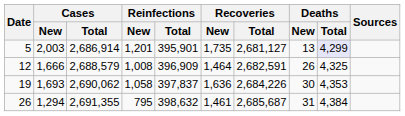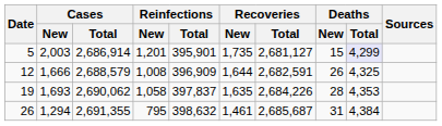5 | Deaths / New: 13 -> 15
12 | Recoveries / New: 1,464 -> 1,644
19 | Recoveries / New: 1,636 -> 1,635
19 | Deaths / New: 30 -> 28
